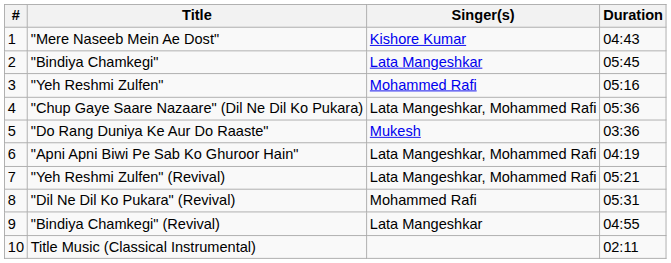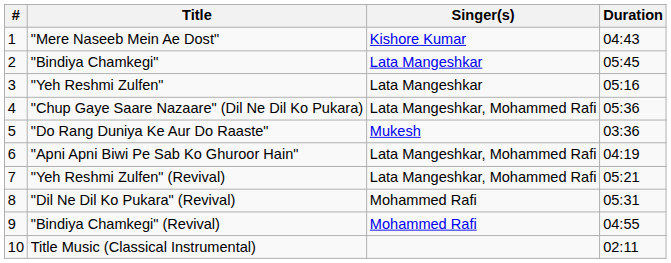"Yeh Reshmi Zulfen" | Singer(s): Mohammed Rafi -> Lata Mangeshkar
"Bindiya Chamkegi" (Revival) | Singer(s): Lata Mangeshkar -> Mohammed Rafi
